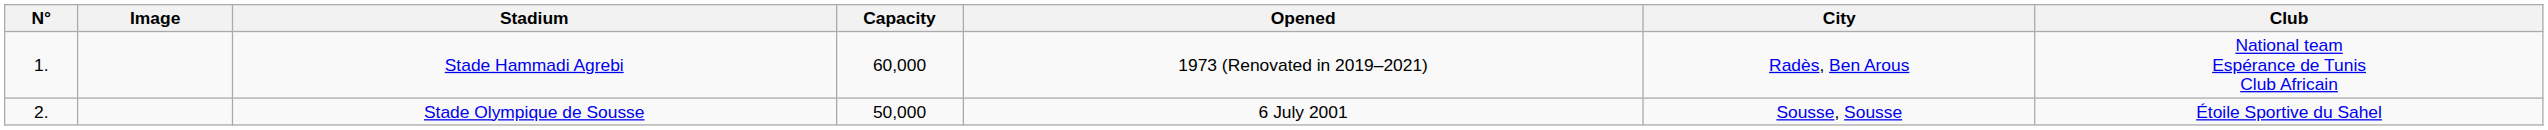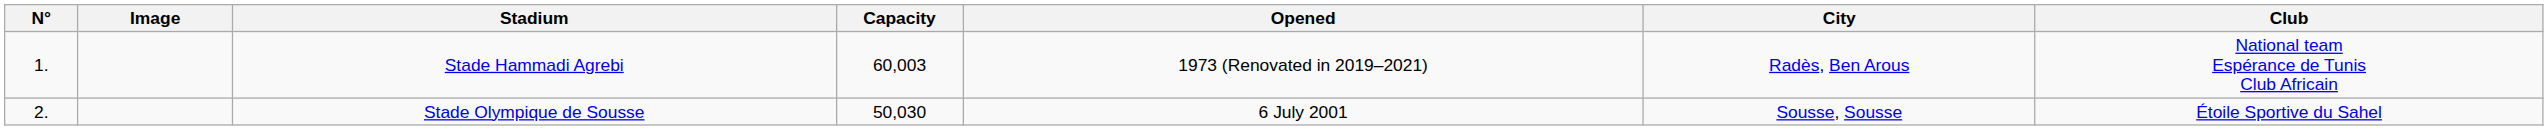Stade Hammadi Agrebi | Capacity: 60,000 -> 60,003
Stade Olympique de Sousse | Capacity: 50,000 -> 50,030
